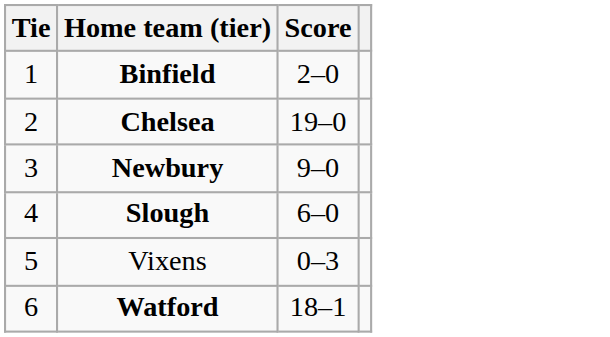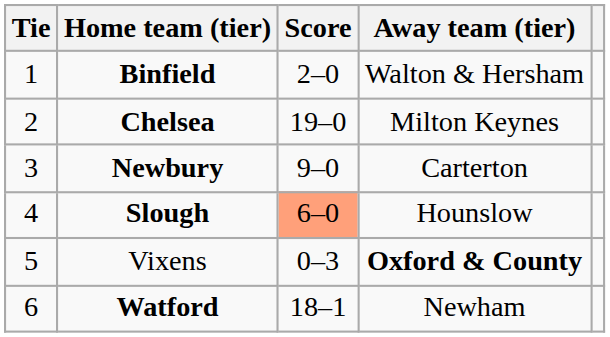+ column: Away team (tier) | Walton & Hersham | Milton Keynes | Carterton | Hounslow | Oxford & County | Newham
Slough | Score: no background -> lightsalmon background
